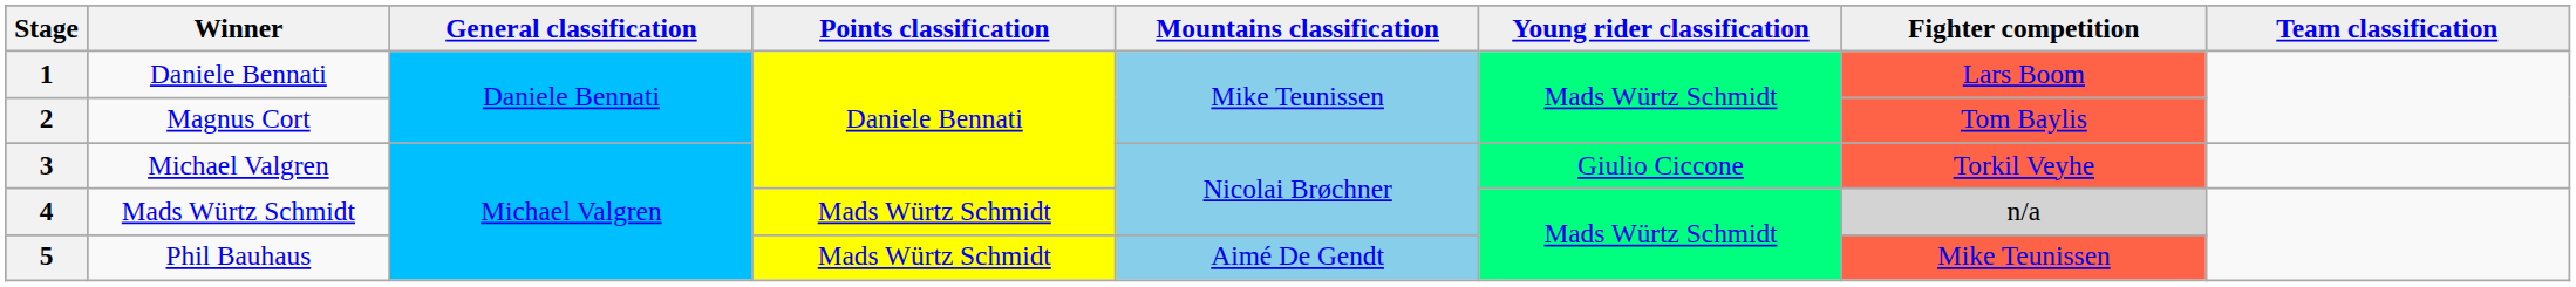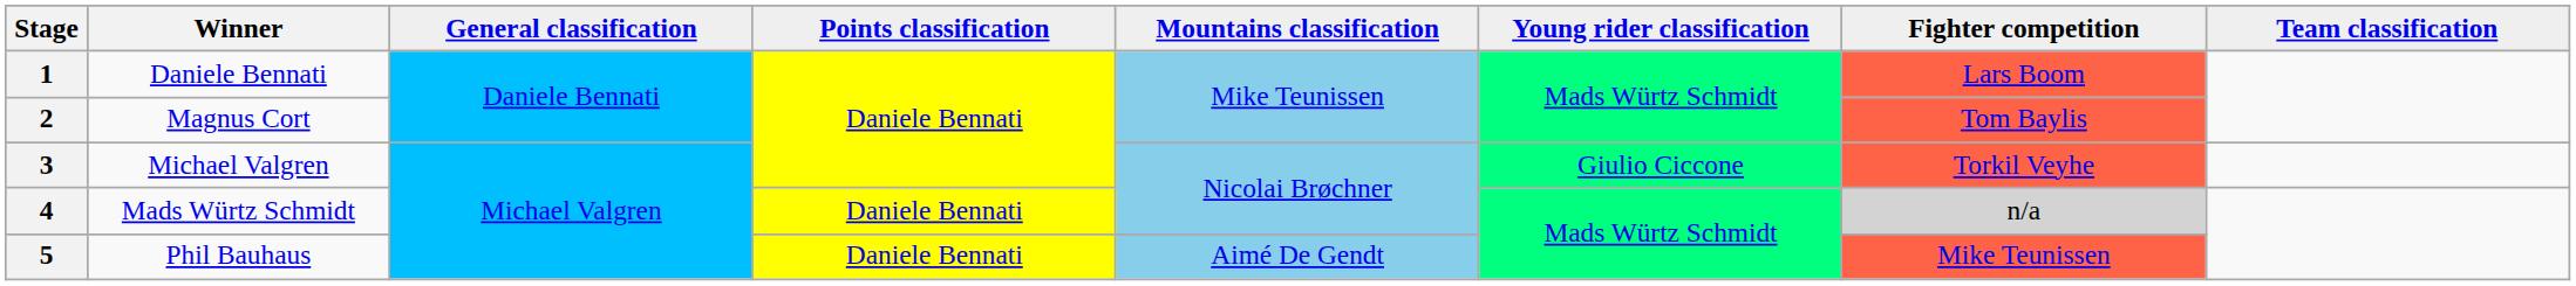4 | Points classification: Mads Würtz Schmidt -> Daniele Bennati
5 | Points classification: Mads Würtz Schmidt -> Daniele Bennati
